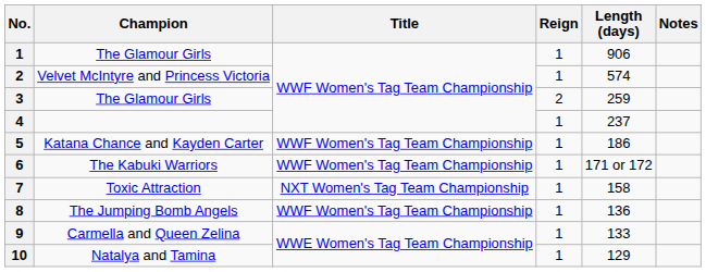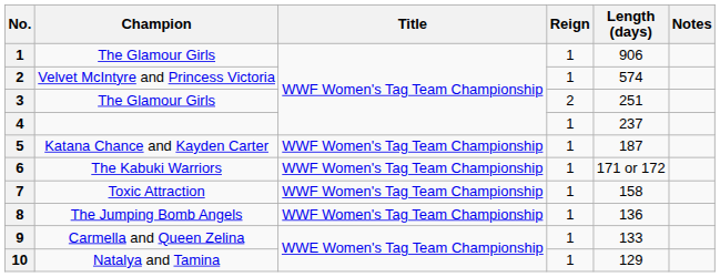3 / The Glamour Girls | Length (days): 259 -> 251
Katana Chance and Kayden Carter | Length (days): 186 -> 187
Toxic Attraction | Title: NXT Women's Tag Team Championship -> WWF Women's Tag Team Championship
